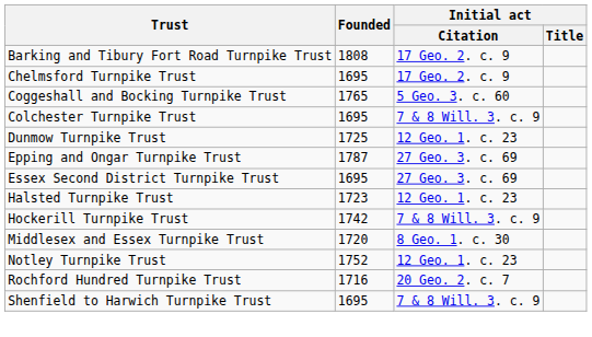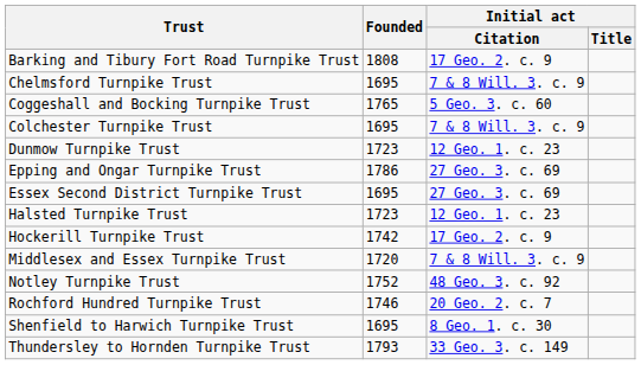Chelmsford Turnpike Trust | Initial act / Citation: 17 Geo. 2. c. 9 -> 7 & 8 Will. 3. c. 9
Dunmow Turnpike Trust | Founded: 1725 -> 1723
Epping and Ongar Turnpike Trust | Founded: 1787 -> 1786
Hockerill Turnpike Trust | Initial act / Citation: 7 & 8 Will. 3. c. 9 -> 17 Geo. 2. c. 9
Middlesex and Essex Turnpike Trust | Initial act / Citation: 8 Geo. 1. c. 30 -> 7 & 8 Will. 3. c. 9
Notley Turnpike Trust | Initial act / Citation: 12 Geo. 1. c. 23 -> 48 Geo. 3. c. 92
Rochford Hundred Turnpike Trust | Founded: 1716 -> 1746
Shenfield to Harwich Turnpike Trust | Initial act / Citation: 7 & 8 Will. 3. c. 9 -> 8 Geo. 1. c. 30
+ row: Thundersley to Hornden Turnpike Trust | 1793 | 33 Geo. 3. c. 149
